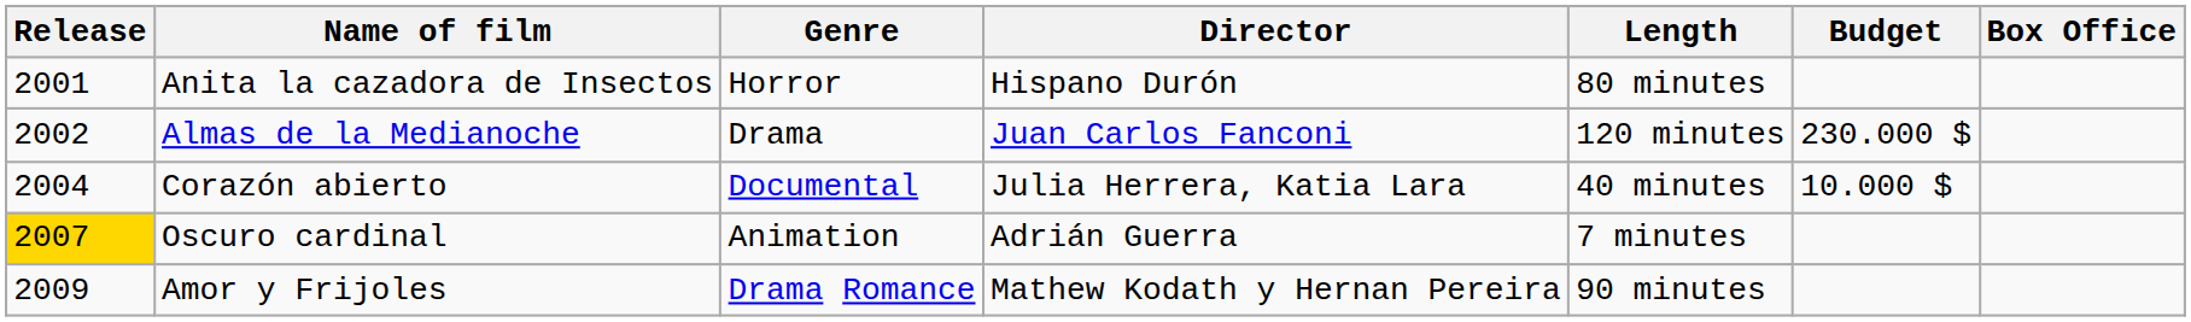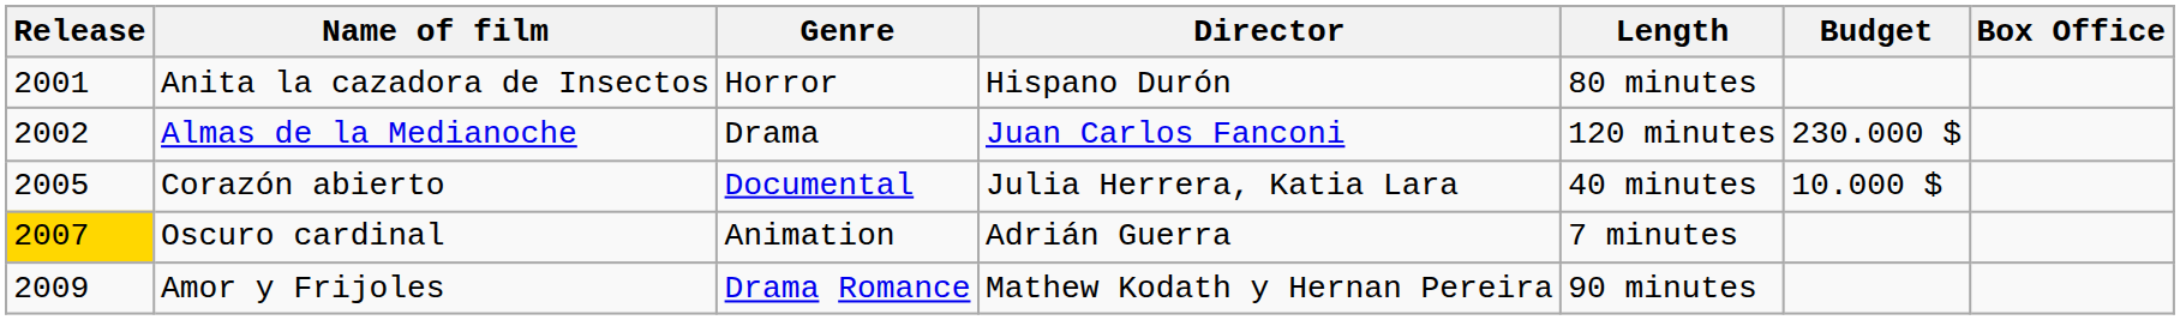Corazón abierto | Release: 2004 -> 2005
